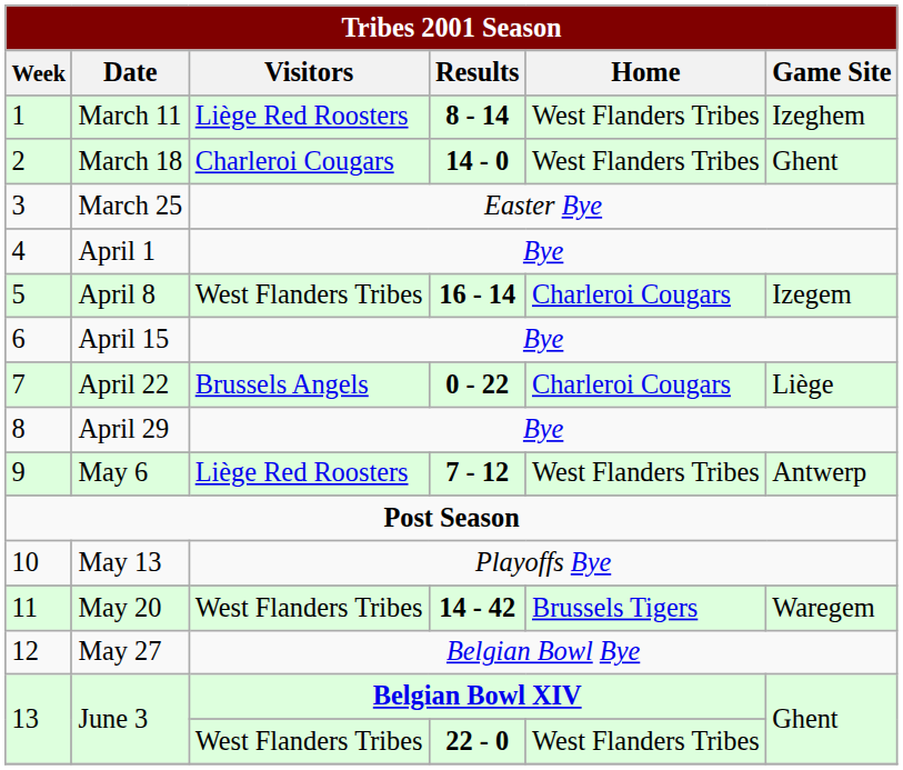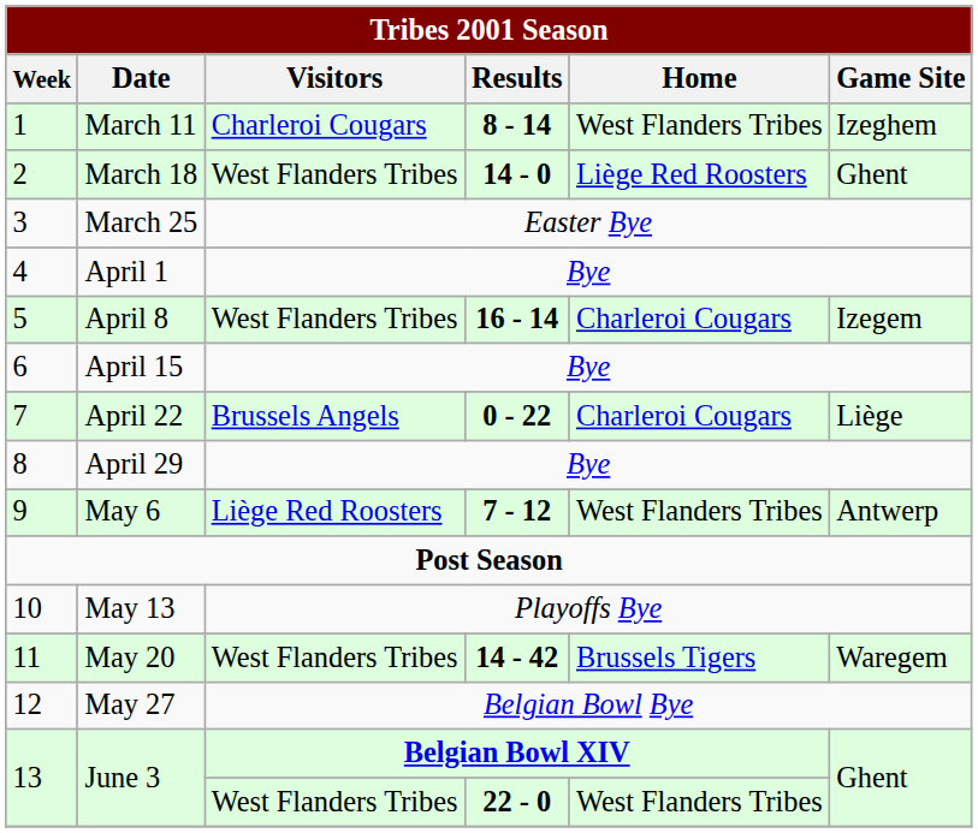March 11 | Tribes 2001 Season / Visitors: Liège Red Roosters -> Charleroi Cougars
March 18 | Tribes 2001 Season / Visitors: Charleroi Cougars -> West Flanders Tribes
March 18 | Tribes 2001 Season / Home: West Flanders Tribes -> Liège Red Roosters
